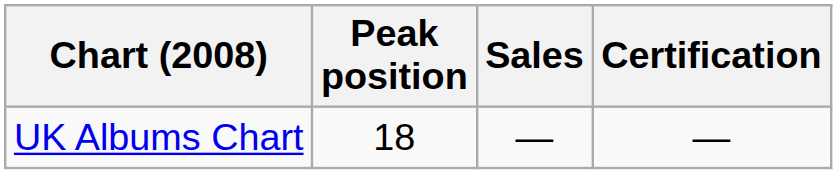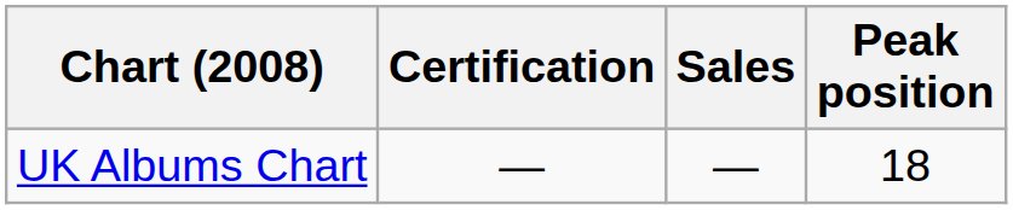columns swapped: Peak position <-> Certification
